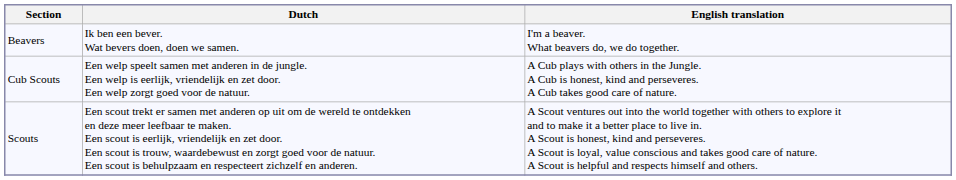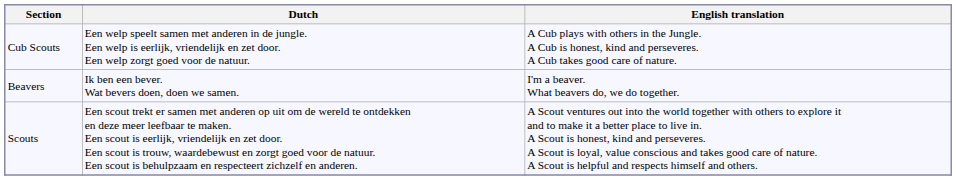rows swapped: Beavers <-> Cub Scouts
